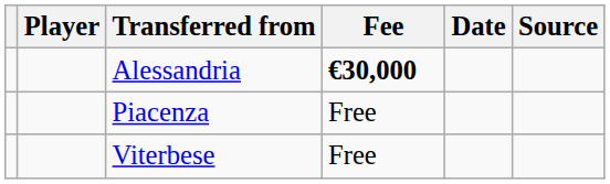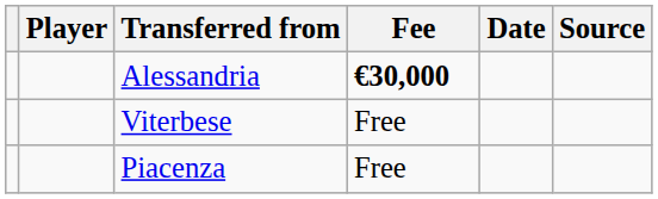rows swapped: Viterbese <-> Piacenza
